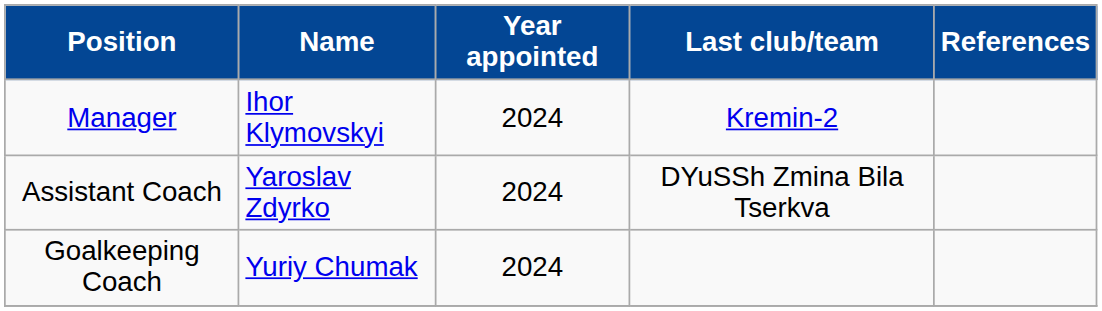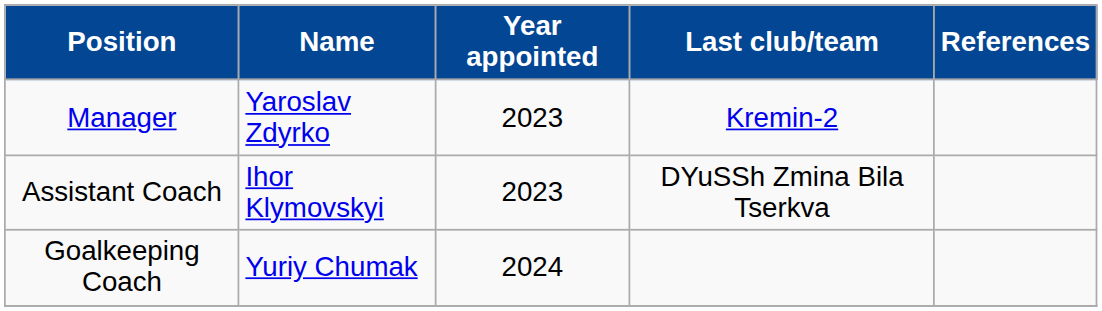Manager | Name: Ihor Klymovskyi -> Yaroslav Zdyrko
Manager | Year appointed: 2024 -> 2023
Assistant Coach | Name: Yaroslav Zdyrko -> Ihor Klymovskyi
Assistant Coach | Year appointed: 2024 -> 2023
